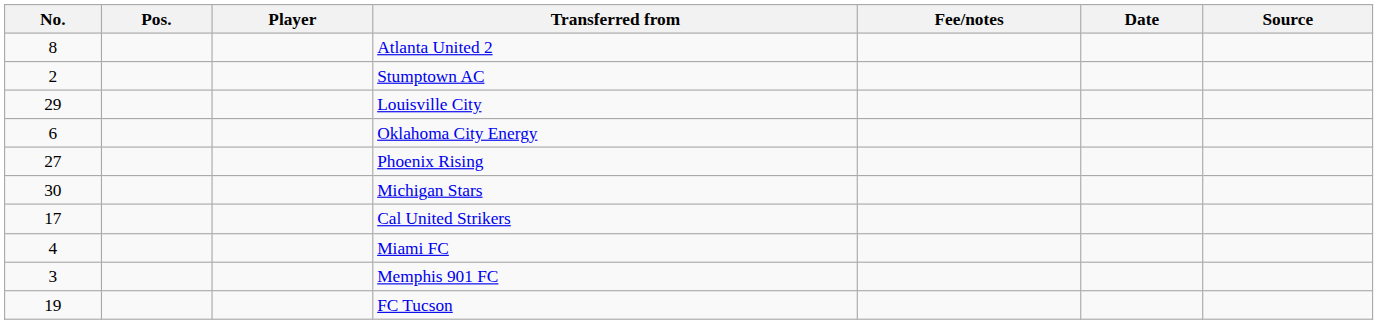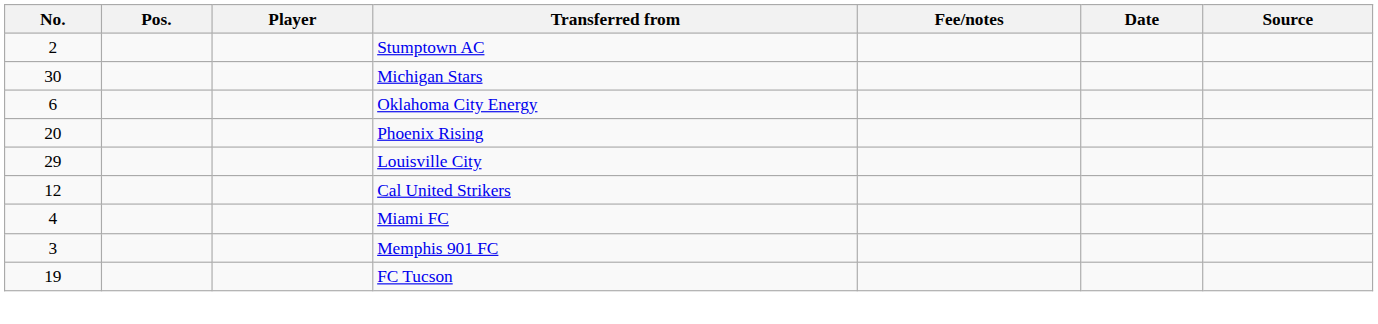- row: 8 | Atlanta United 2
rows swapped: Michigan Stars <-> Louisville City
Phoenix Rising | No.: 27 -> 20
Cal United Strikers | No.: 17 -> 12
